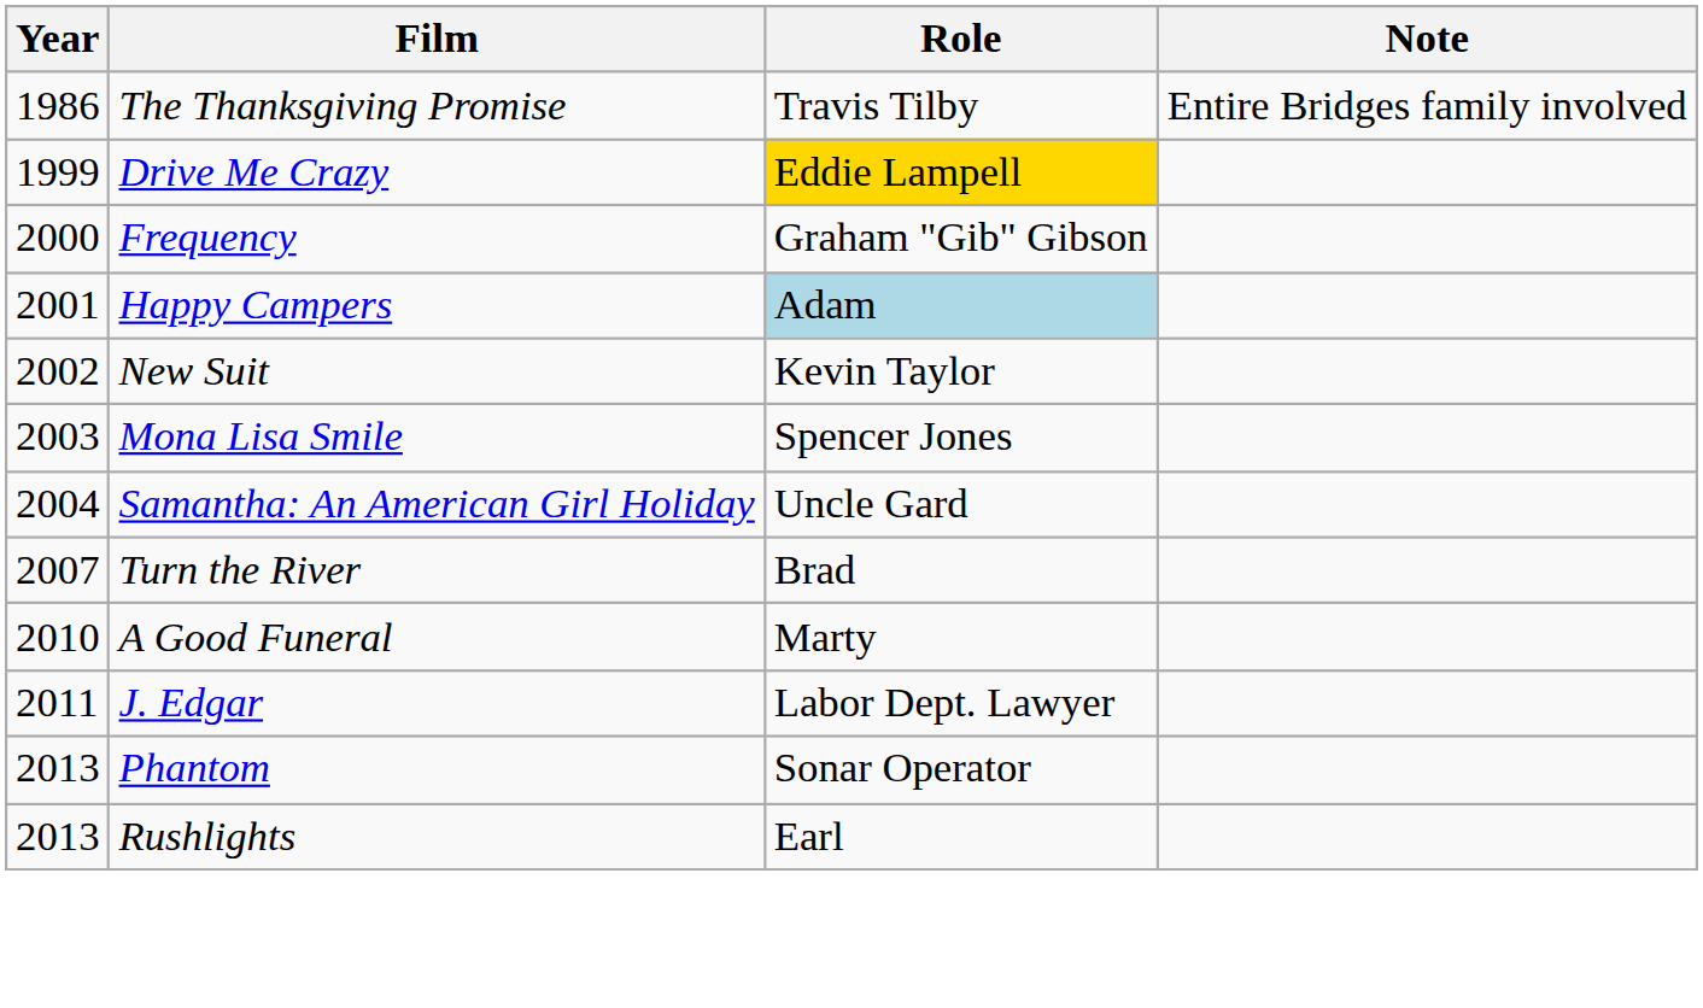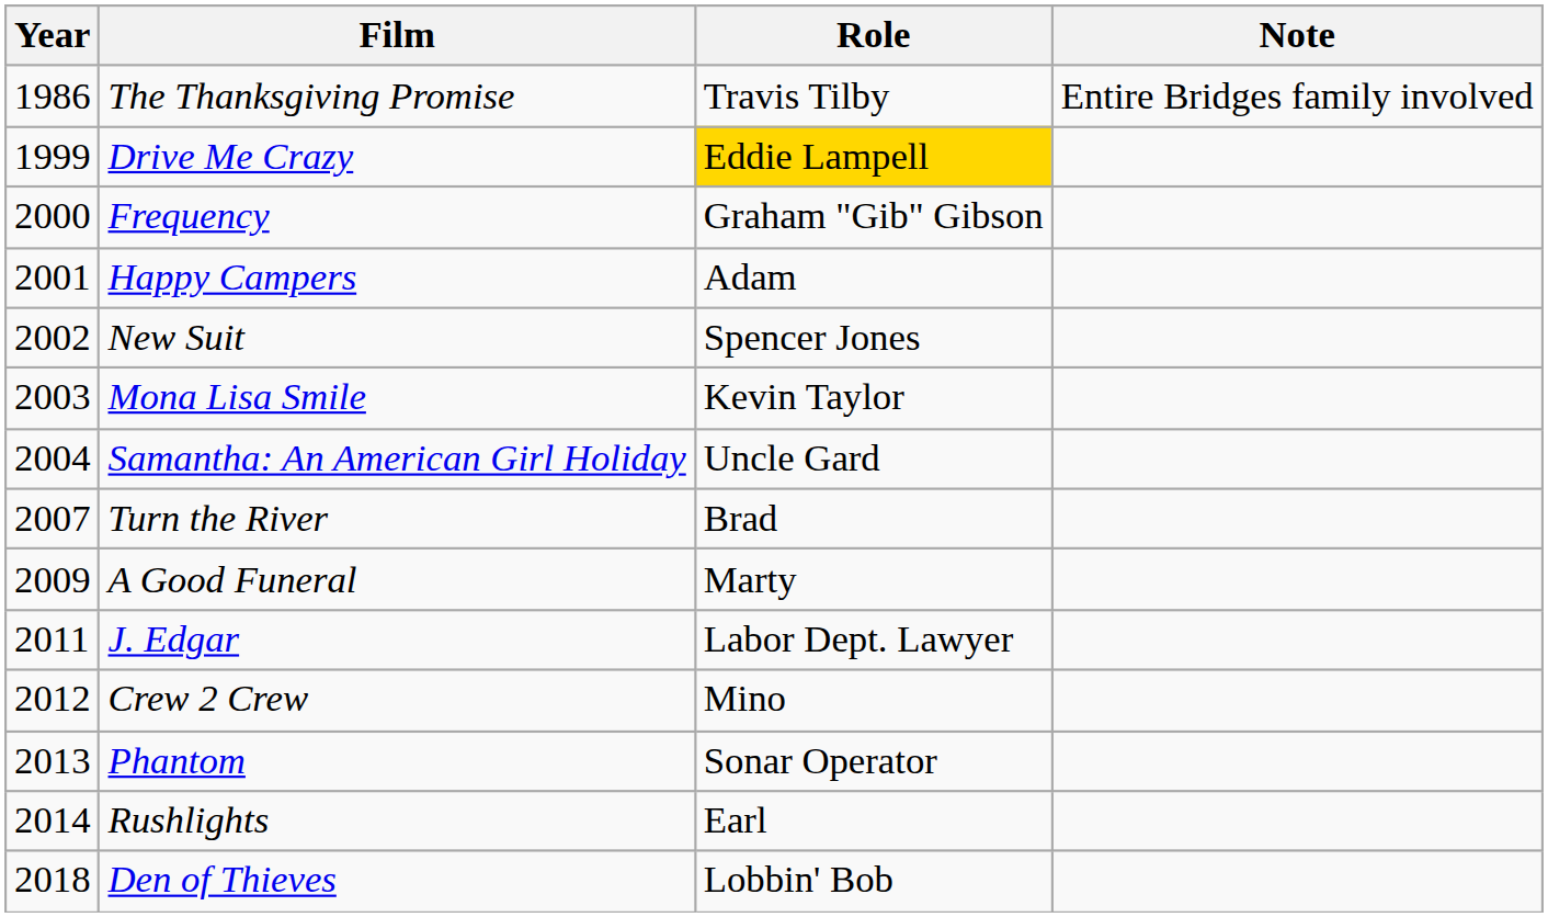Happy Campers | Role: lightblue background -> no background
New Suit | Role: Kevin Taylor -> Spencer Jones
Mona Lisa Smile | Role: Spencer Jones -> Kevin Taylor
A Good Funeral | Year: 2010 -> 2009
+ row: 2012 | Crew 2 Crew | Mino
Rushlights | Year: 2013 -> 2014
+ row: 2018 | Den of Thieves | Lobbin' Bob
